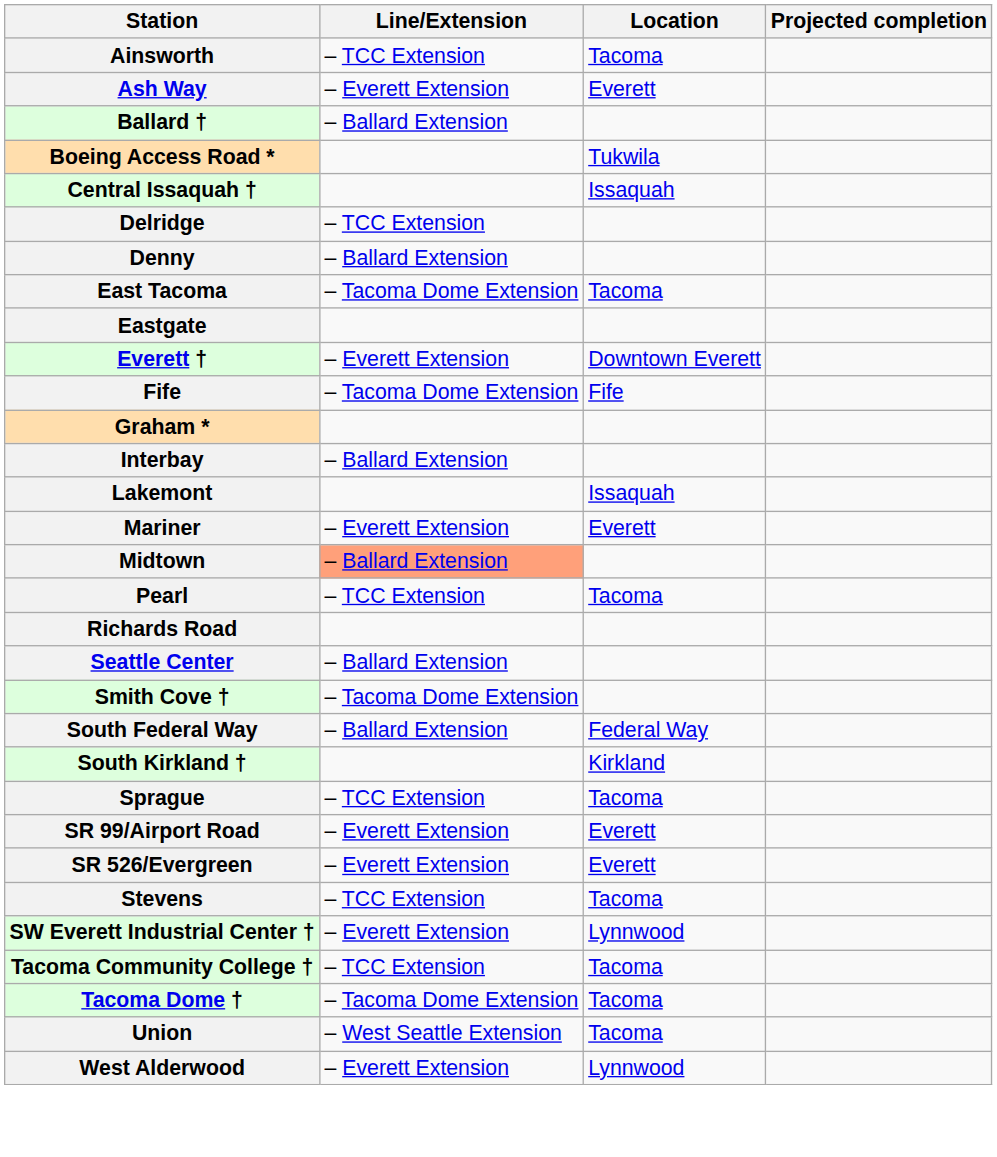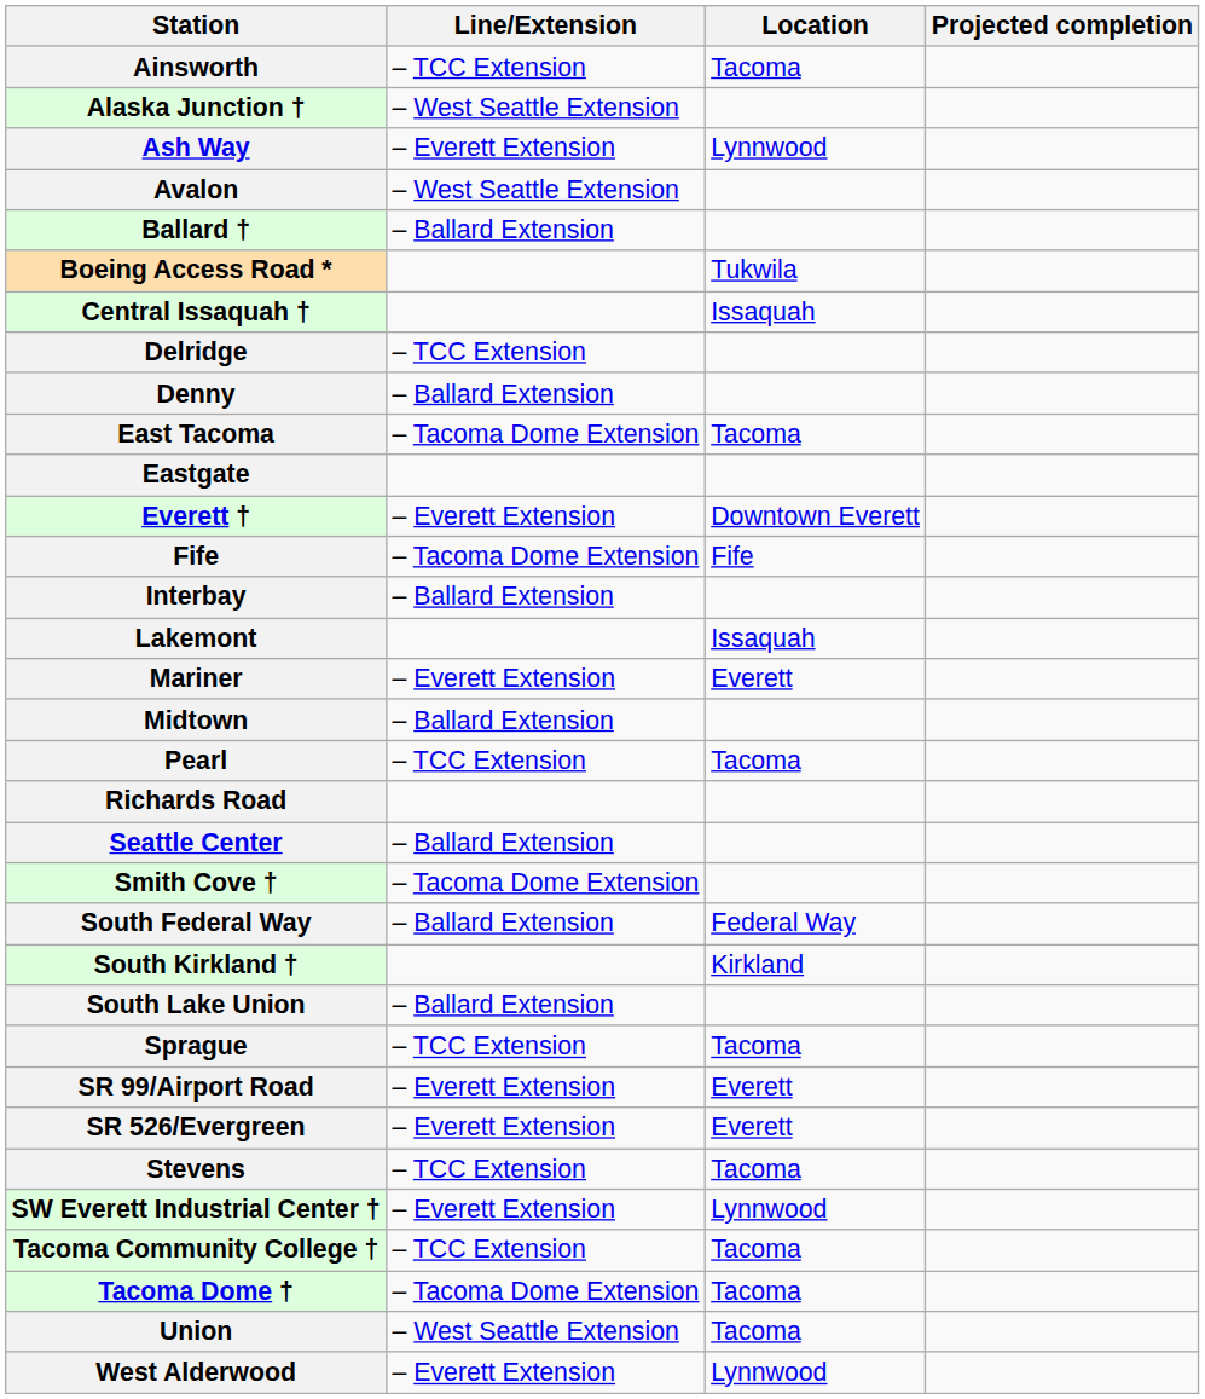+ row: Alaska Junction † | – West Seattle Extension
Ash Way | Location: Everett -> Lynnwood
+ row: Avalon | – West Seattle Extension
- row: Graham *
Midtown | Line/Extension: lightsalmon background -> no background
+ row: South Lake Union | – Ballard Extension
